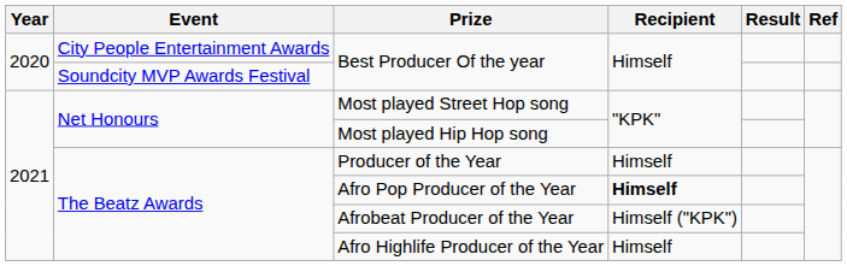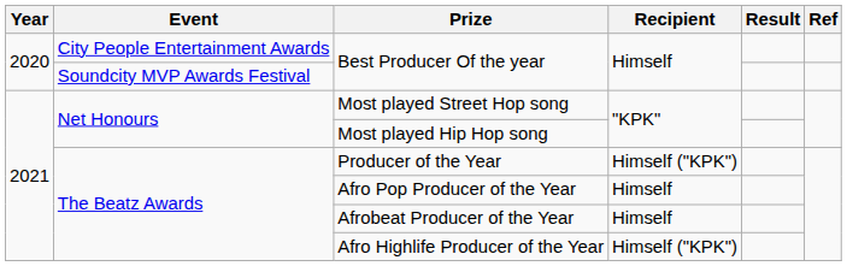Producer of the Year | Recipient: Himself -> Himself ("KPK")
Afro Pop Producer of the Year | Recipient: bold -> normal
Afrobeat Producer of the Year | Recipient: Himself ("KPK") -> Himself
Afro Highlife Producer of the Year | Recipient: Himself -> Himself ("KPK")
